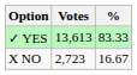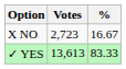rows swapped: ✓ YES <-> X NO
